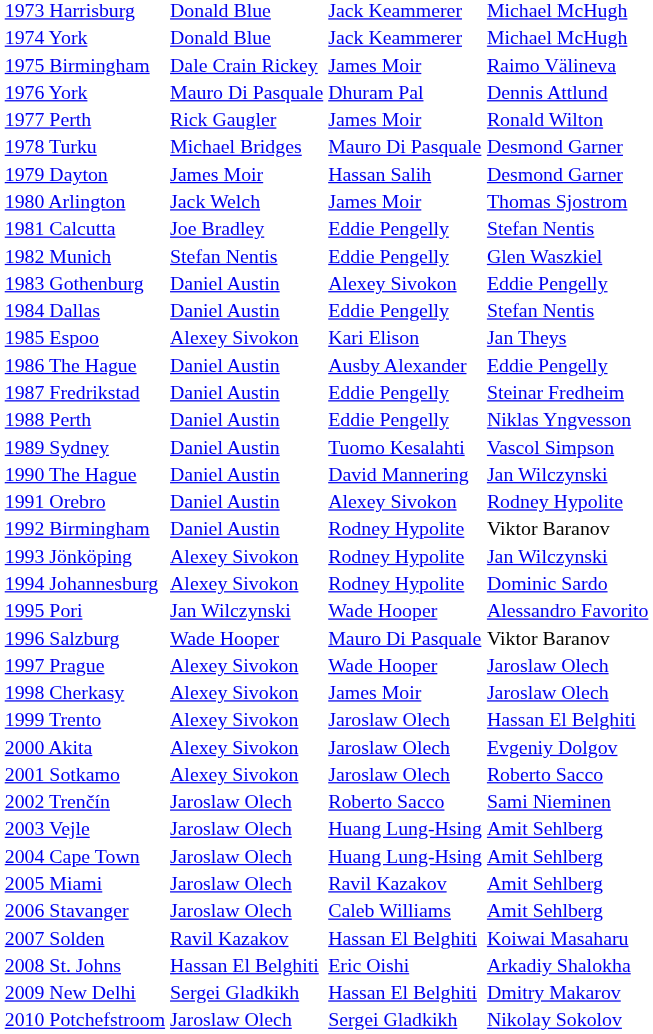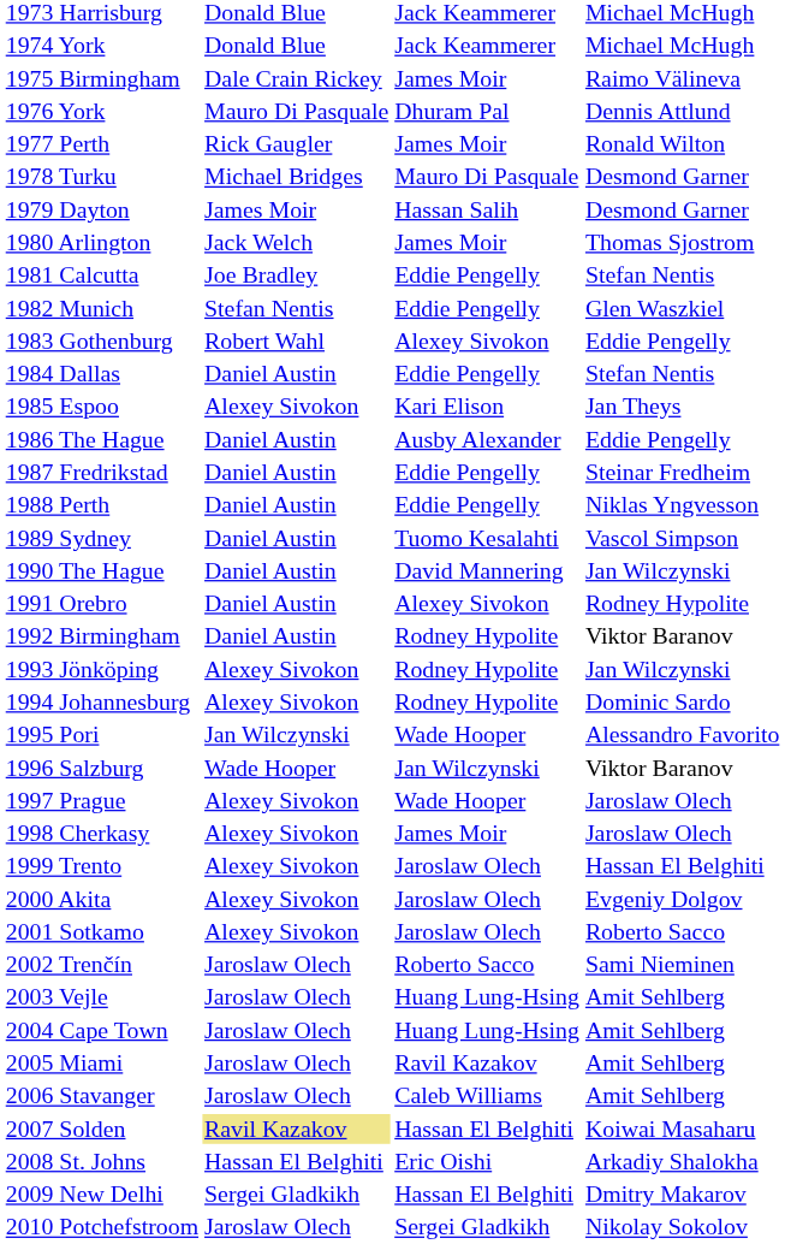1983 Gothenburg | column 2: Daniel Austin -> Robert Wahl
1996 Salzburg | column 3: Mauro Di Pasquale -> Jan Wilczynski
2007 Solden | column 2: no background -> khaki background
